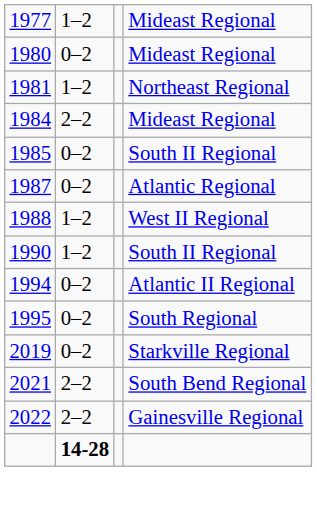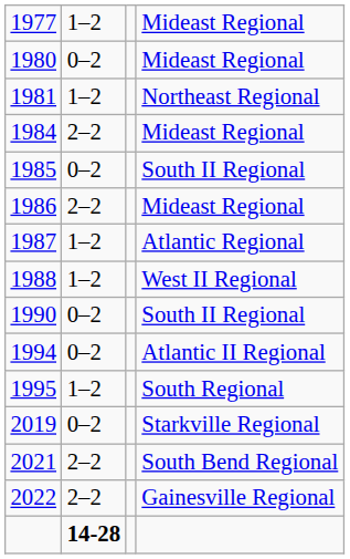+ row: 1986 | 2–2 | Mideast Regional
1987 | column 2: 0–2 -> 1–2
1990 | column 2: 1–2 -> 0–2
1995 | column 2: 0–2 -> 1–2
